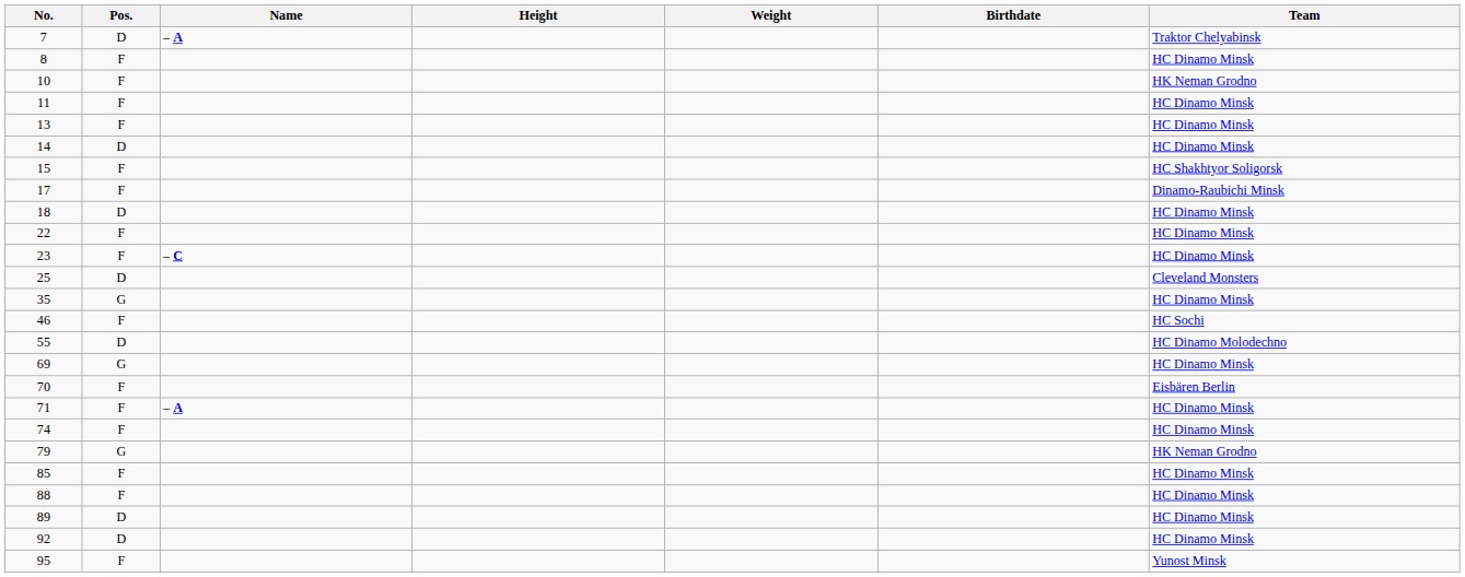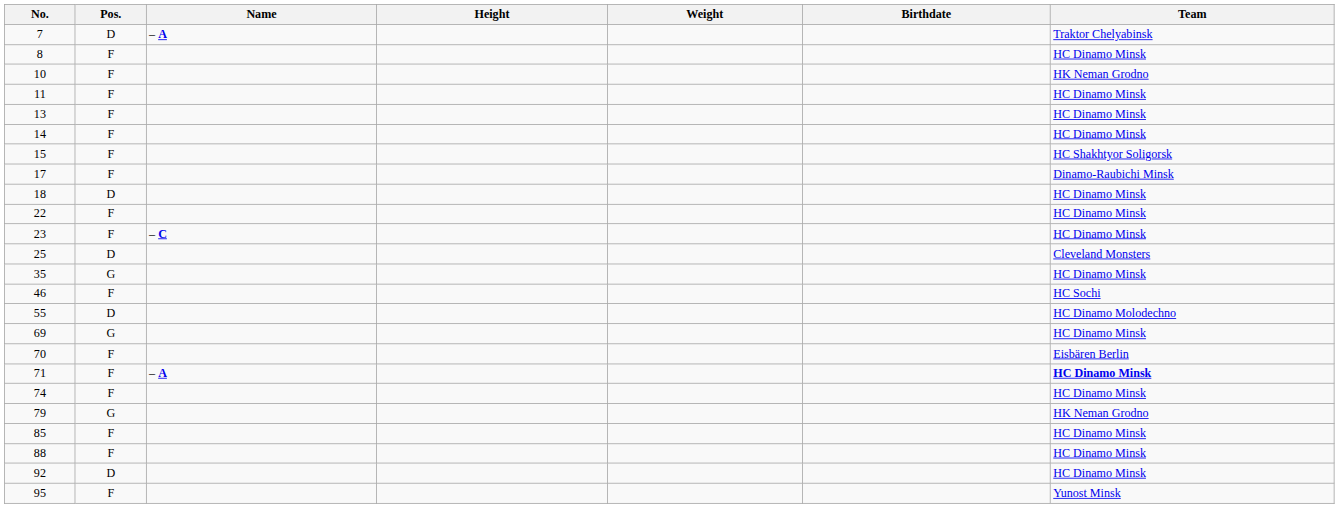14 | Pos.: D -> F
71 | Team: normal -> bold
- row: 89 | D | HC Dinamo Minsk
